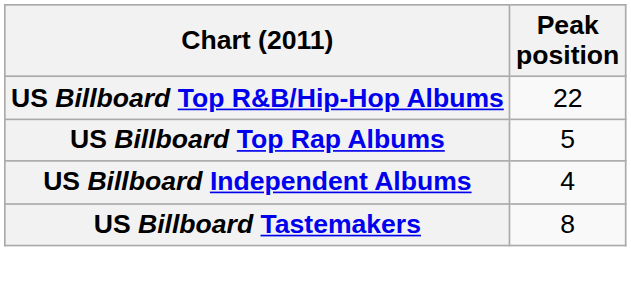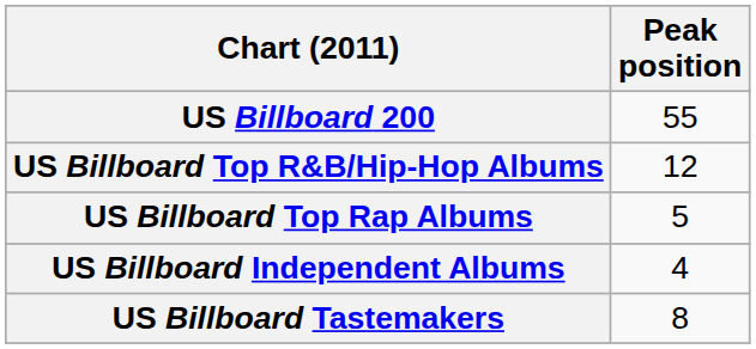+ row: US Billboard 200 | 55
US Billboard Top R&B/Hip-Hop Albums | Peak position: 22 -> 12
